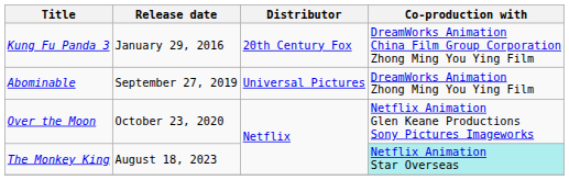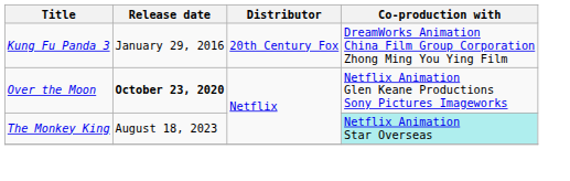- row: Abominable | September 27, 2019 | Universal Pictures | DreamWorks Animation Zhong Ming You Ying Film
Over the Moon | Release date: normal -> bold
